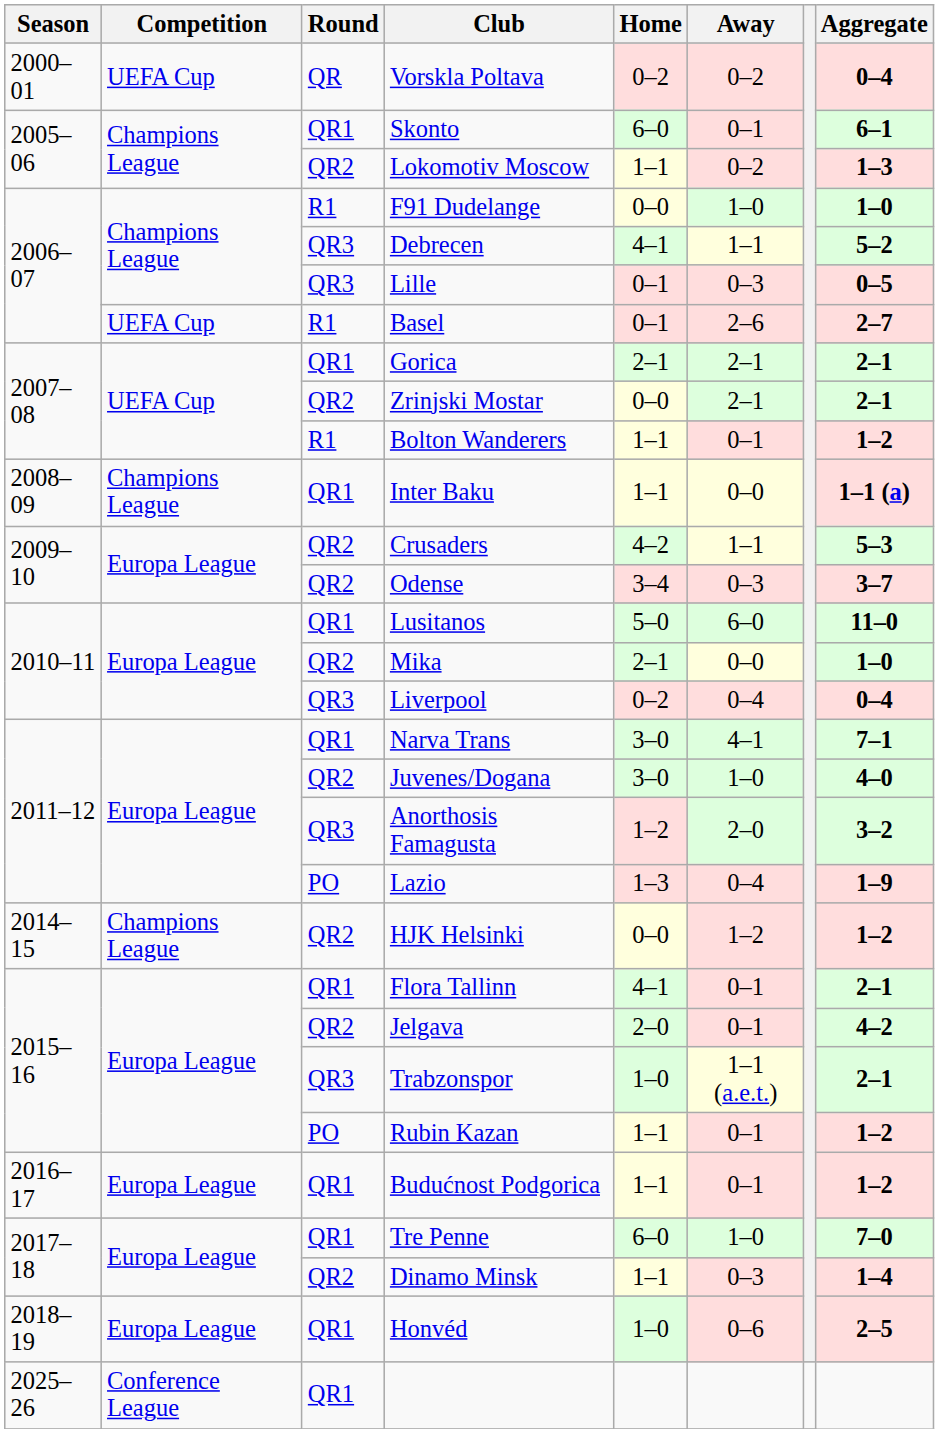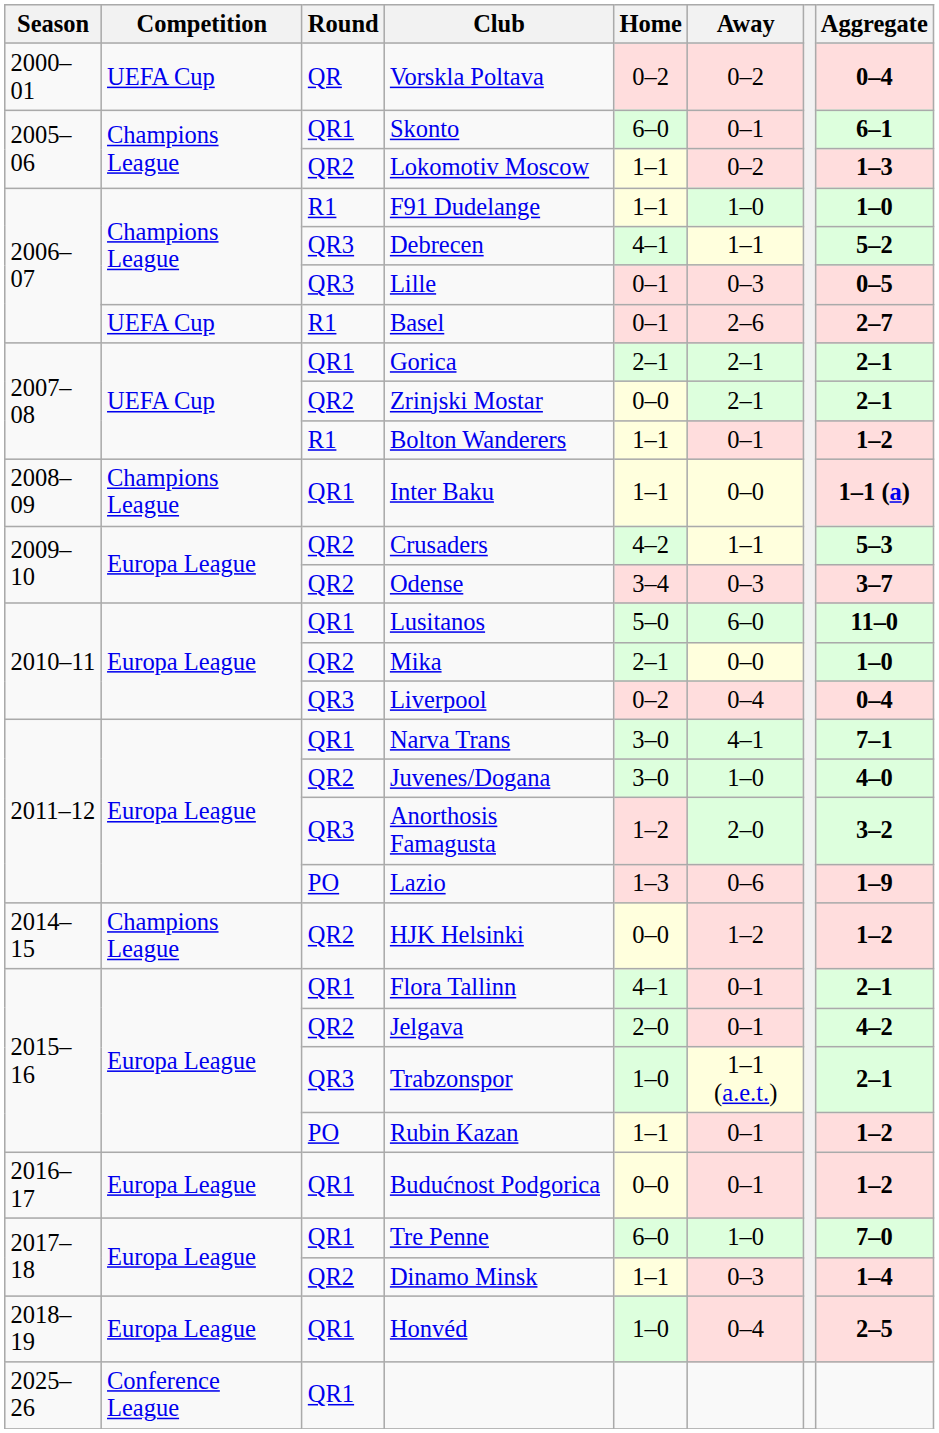F91 Dudelange | Home: 0–0 -> 1–1
Lazio | Away: 0–4 -> 0–6
Budućnost Podgorica | Home: 1–1 -> 0–0
Honvéd | Away: 0–6 -> 0–4
